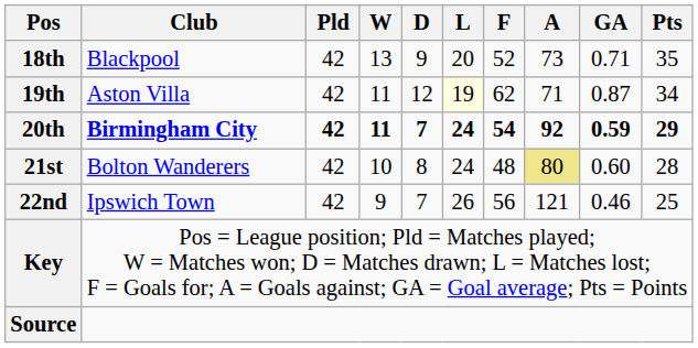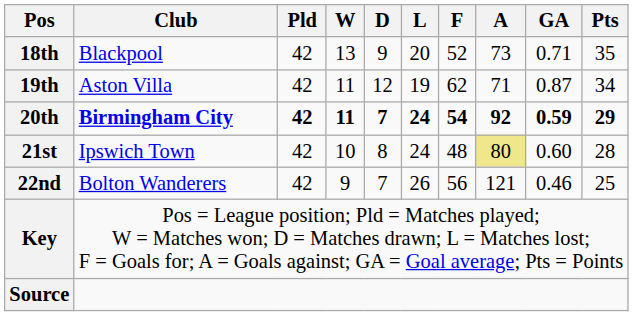19th | L: lightyellow background -> no background
21st | Club: Bolton Wanderers -> Ipswich Town
22nd | Club: Ipswich Town -> Bolton Wanderers
